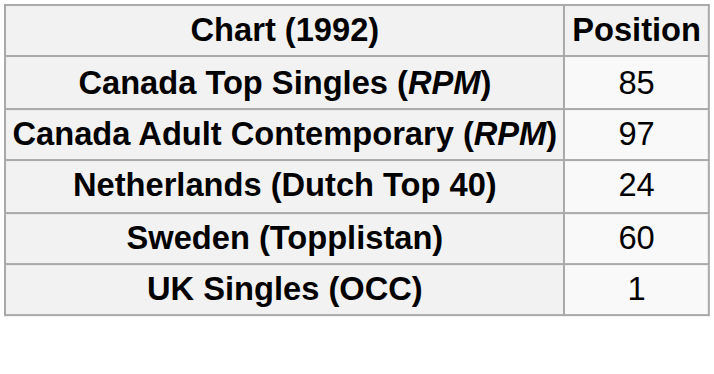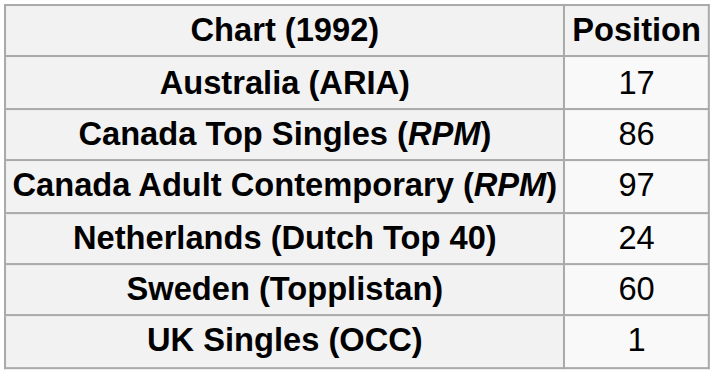+ row: Australia (ARIA) | 17
Canada Top Singles (RPM) | Position: 85 -> 86
